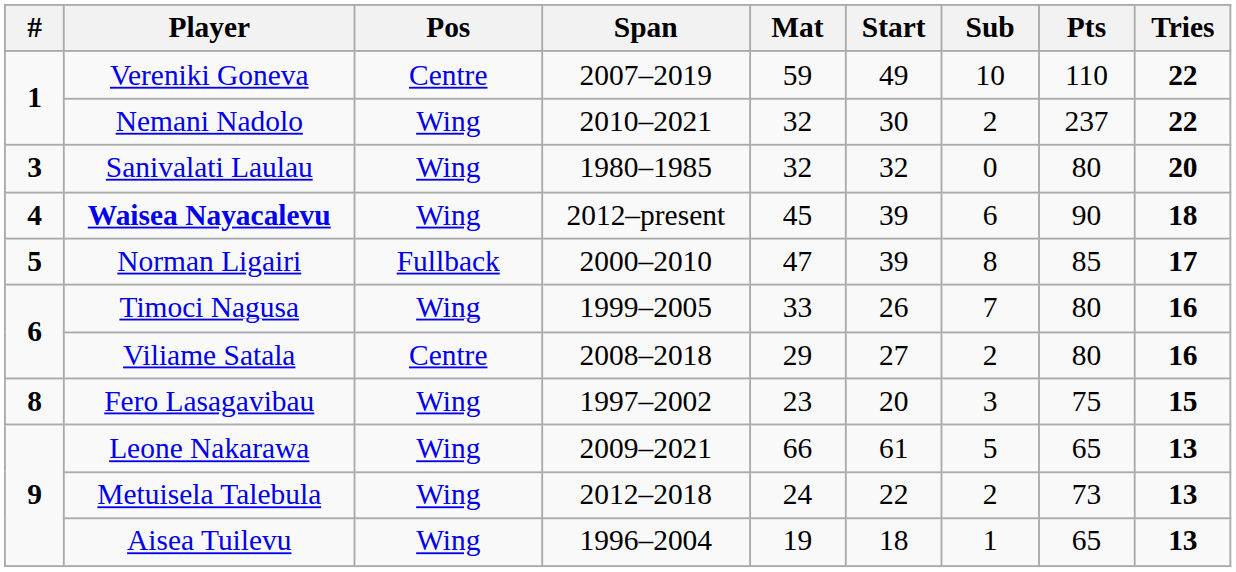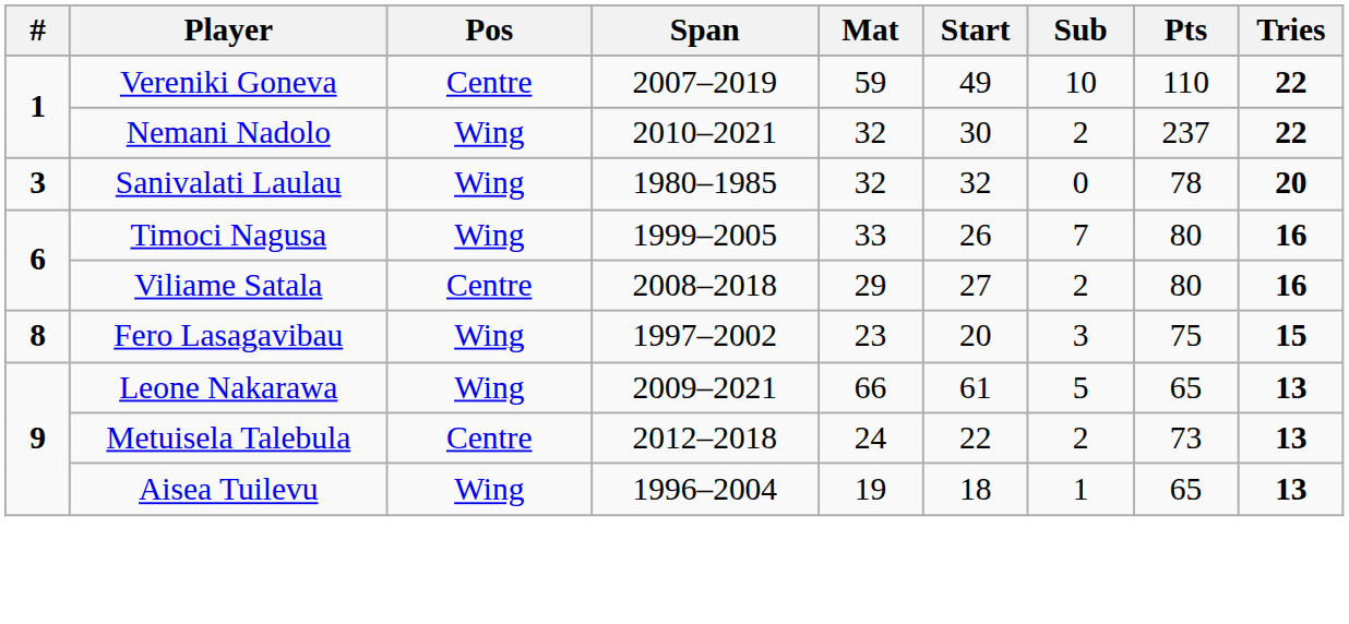Sanivalati Laulau | Pts: 80 -> 78
- row: 4 | Waisea Nayacalevu | Wing | 2012–present | 45 | 39 | 6 | 90 | 18
- row: 5 | Norman Ligairi | Fullback | 2000–2010 | 47 | 39 | 8 | 85 | 17
Metuisela Talebula | Pos: Wing -> Centre
